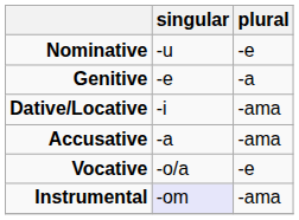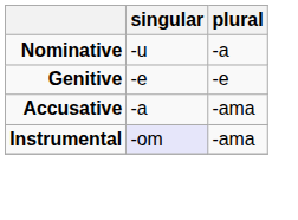Nominative | plural: -e -> -a
Genitive | plural: -a -> -e
- row: Dative/Locative | -i | -ama
- row: Vocative | -o/a | -e
